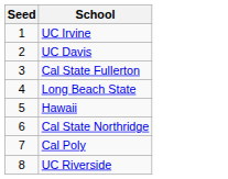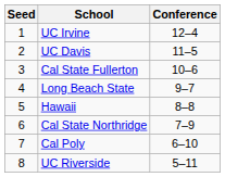+ column: Conference | 12–4 | 11–5 | 10–6 | 9–7 | 8–8 | 7–9 | 6–10 | 5–11
